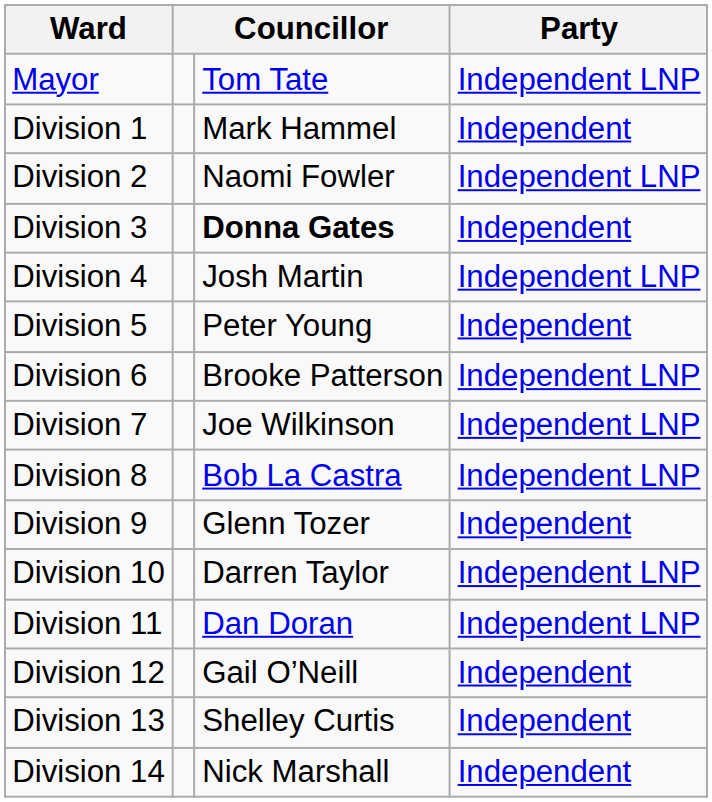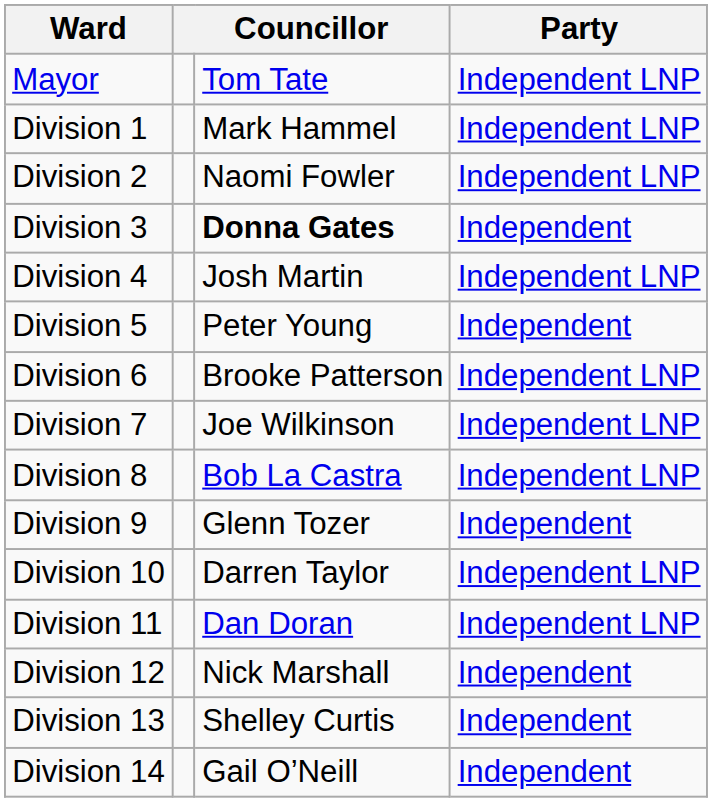Division 1 | Party: Independent -> Independent LNP
Division 12 | column 3: Gail O’Neill -> Nick Marshall
Division 14 | column 3: Nick Marshall -> Gail O’Neill
